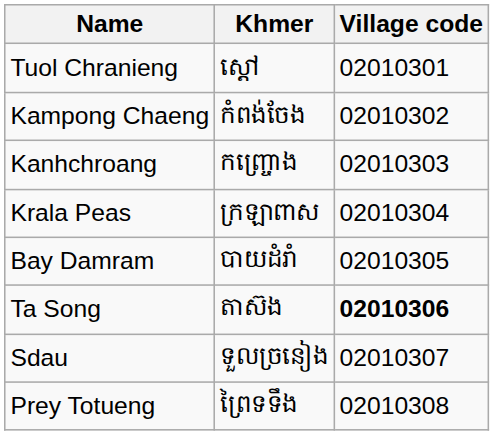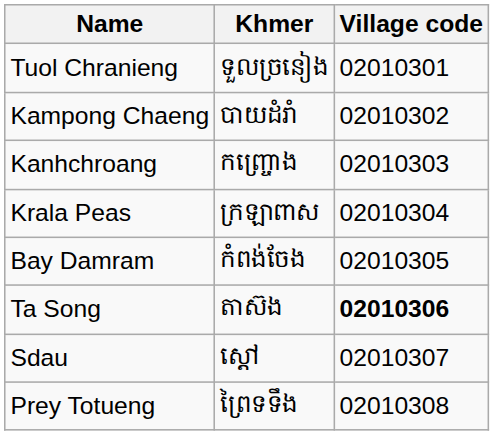Tuol Chranieng | Khmer: ស្តៅ -> ទួលច្រនៀង
Kampong Chaeng | Khmer: កំពង់ចែង -> បាយដំរាំ
Bay Damram | Khmer: បាយដំរាំ -> កំពង់ចែង
Sdau | Khmer: ទួលច្រនៀង -> ស្តៅ
